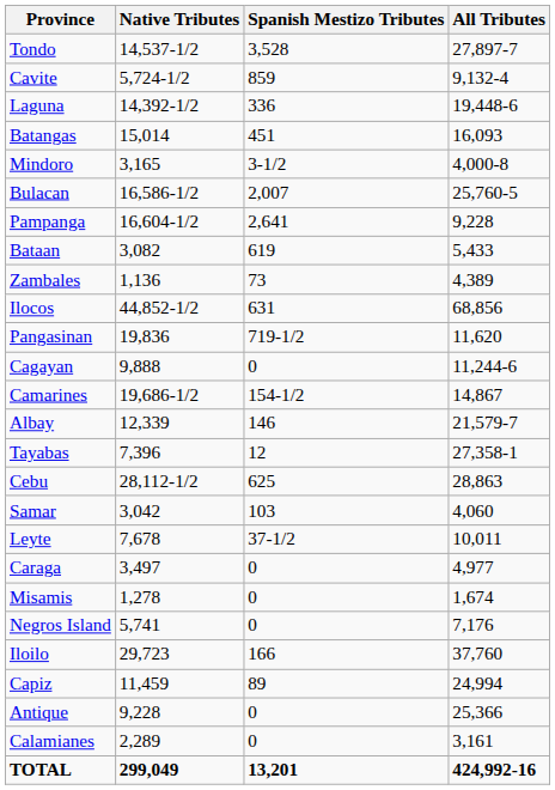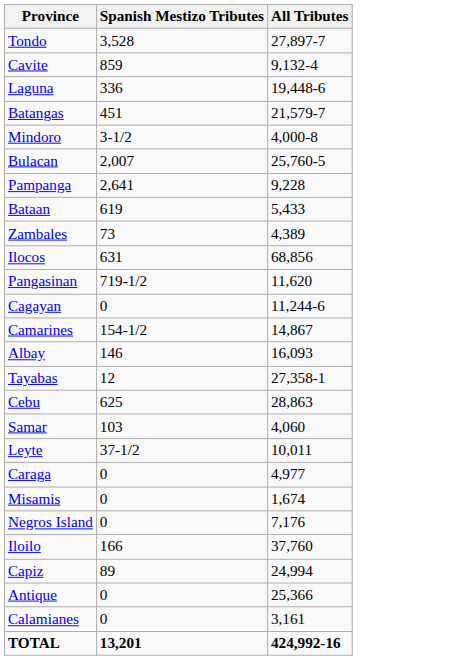- column: Native Tributes | 14,537-1/2 | 5,724-1/2 | 14,392-1/2 | 15,014 | 3,165 | 16,586-1/2 | 16,604-1/2 | 3,082 | 1,136 | 44,852-1/2 | 19,836 | 9,888 | 19,686-1/2 | 12,339 | 7,396 | 28,112-1/2 | 3,042 | 7,678 | 3,497 | 1,278 | 5,741 | 29,723 | 11,459 | 9,228 | 2,289 | 299,049
Batangas | All Tributes: 16,093 -> 21,579-7
Albay | All Tributes: 21,579-7 -> 16,093
